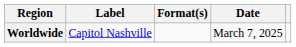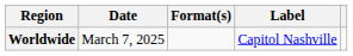columns swapped: Date <-> Label
